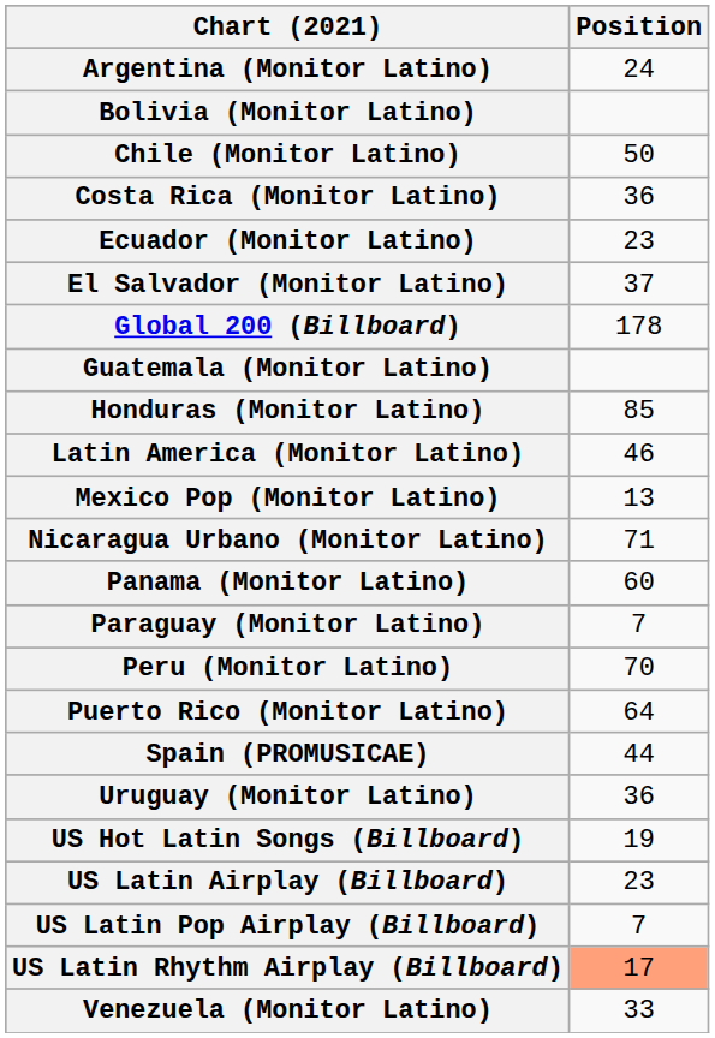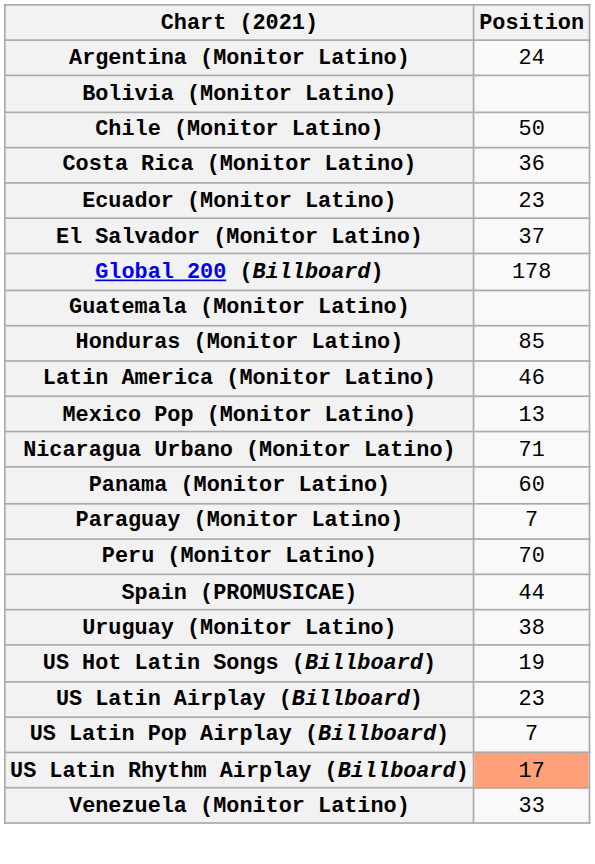- row: Puerto Rico (Monitor Latino) | 64
Uruguay (Monitor Latino) | Position: 36 -> 38
